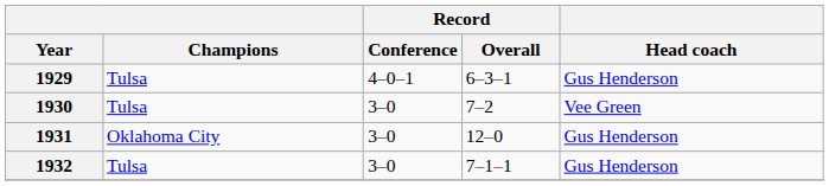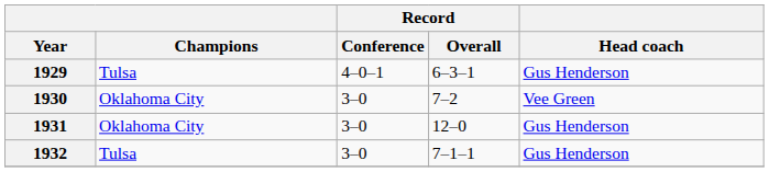1930 | Champions: Tulsa -> Oklahoma City
